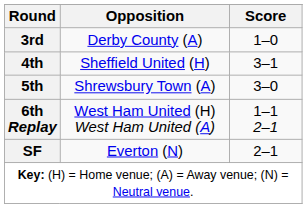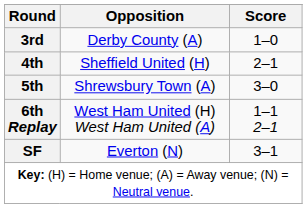4th | Score: 3–1 -> 2–1
SF | Score: 2–1 -> 3–1
